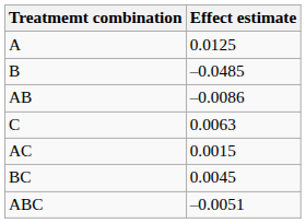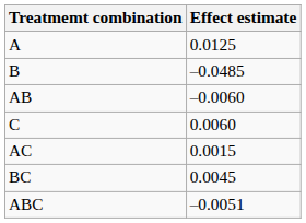AB | Effect estimate: –0.0086 -> –0.0060
C | Effect estimate: 0.0063 -> 0.0060
